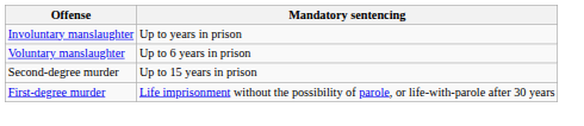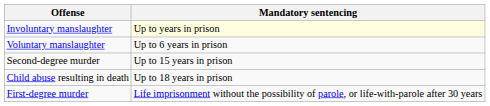Involuntary manslaughter | Mandatory sentencing: no background -> lightyellow background
+ row: Child abuse resulting in death | Up to 18 years in prison
